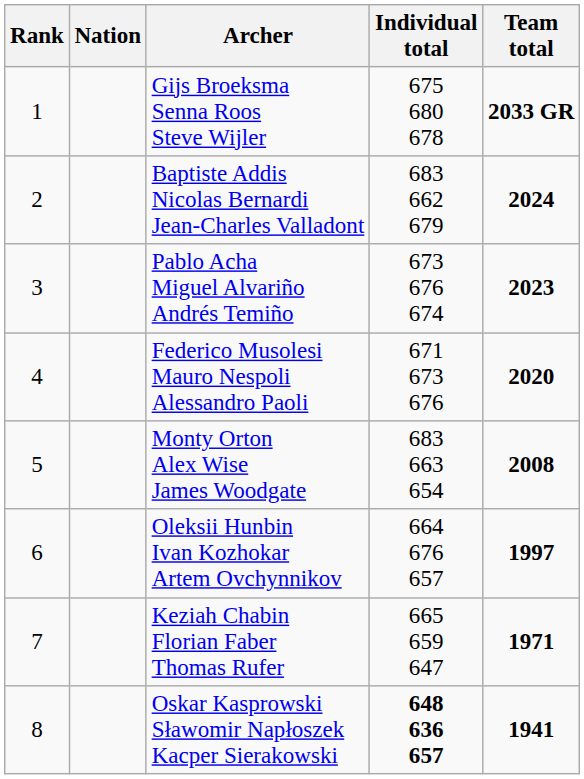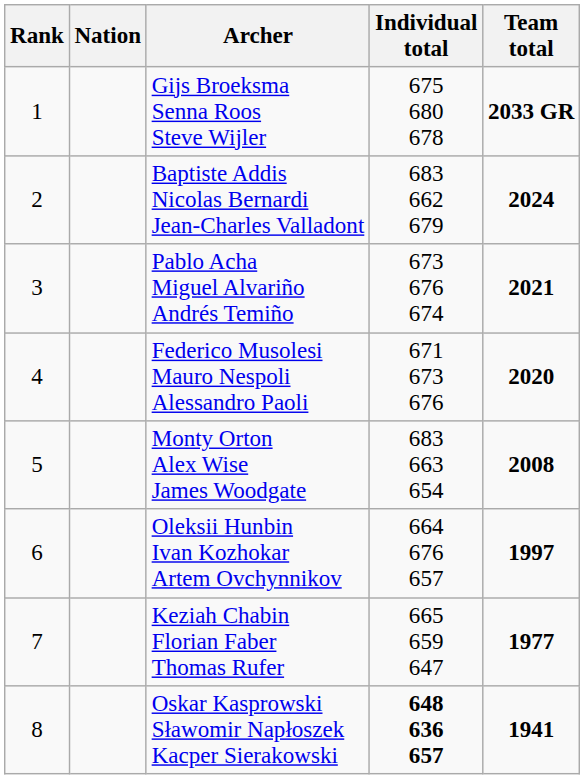Pablo Acha Miguel Alvariño Andrés Temiño | Team total: 2023 -> 2021
Keziah Chabin Florian Faber Thomas Rufer | Team total: 1971 -> 1977
